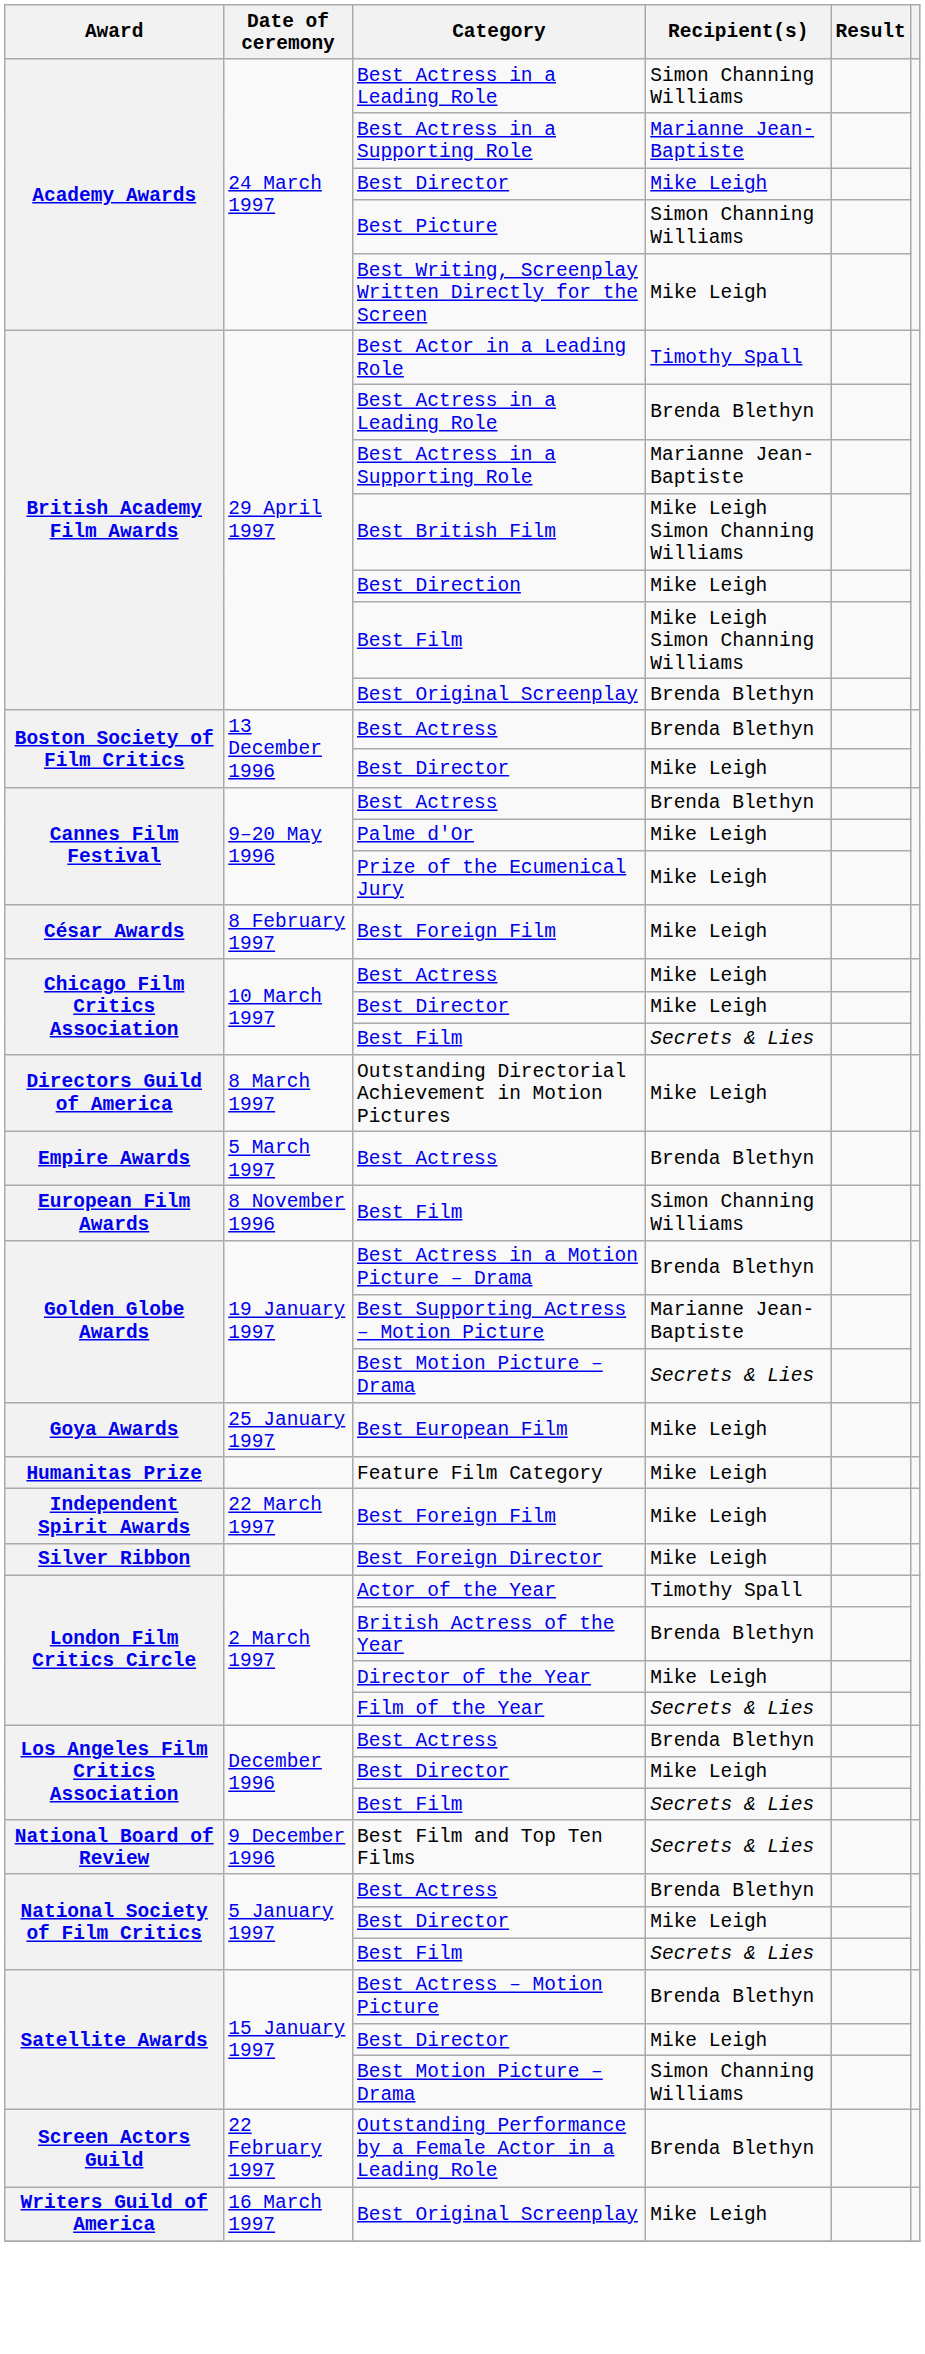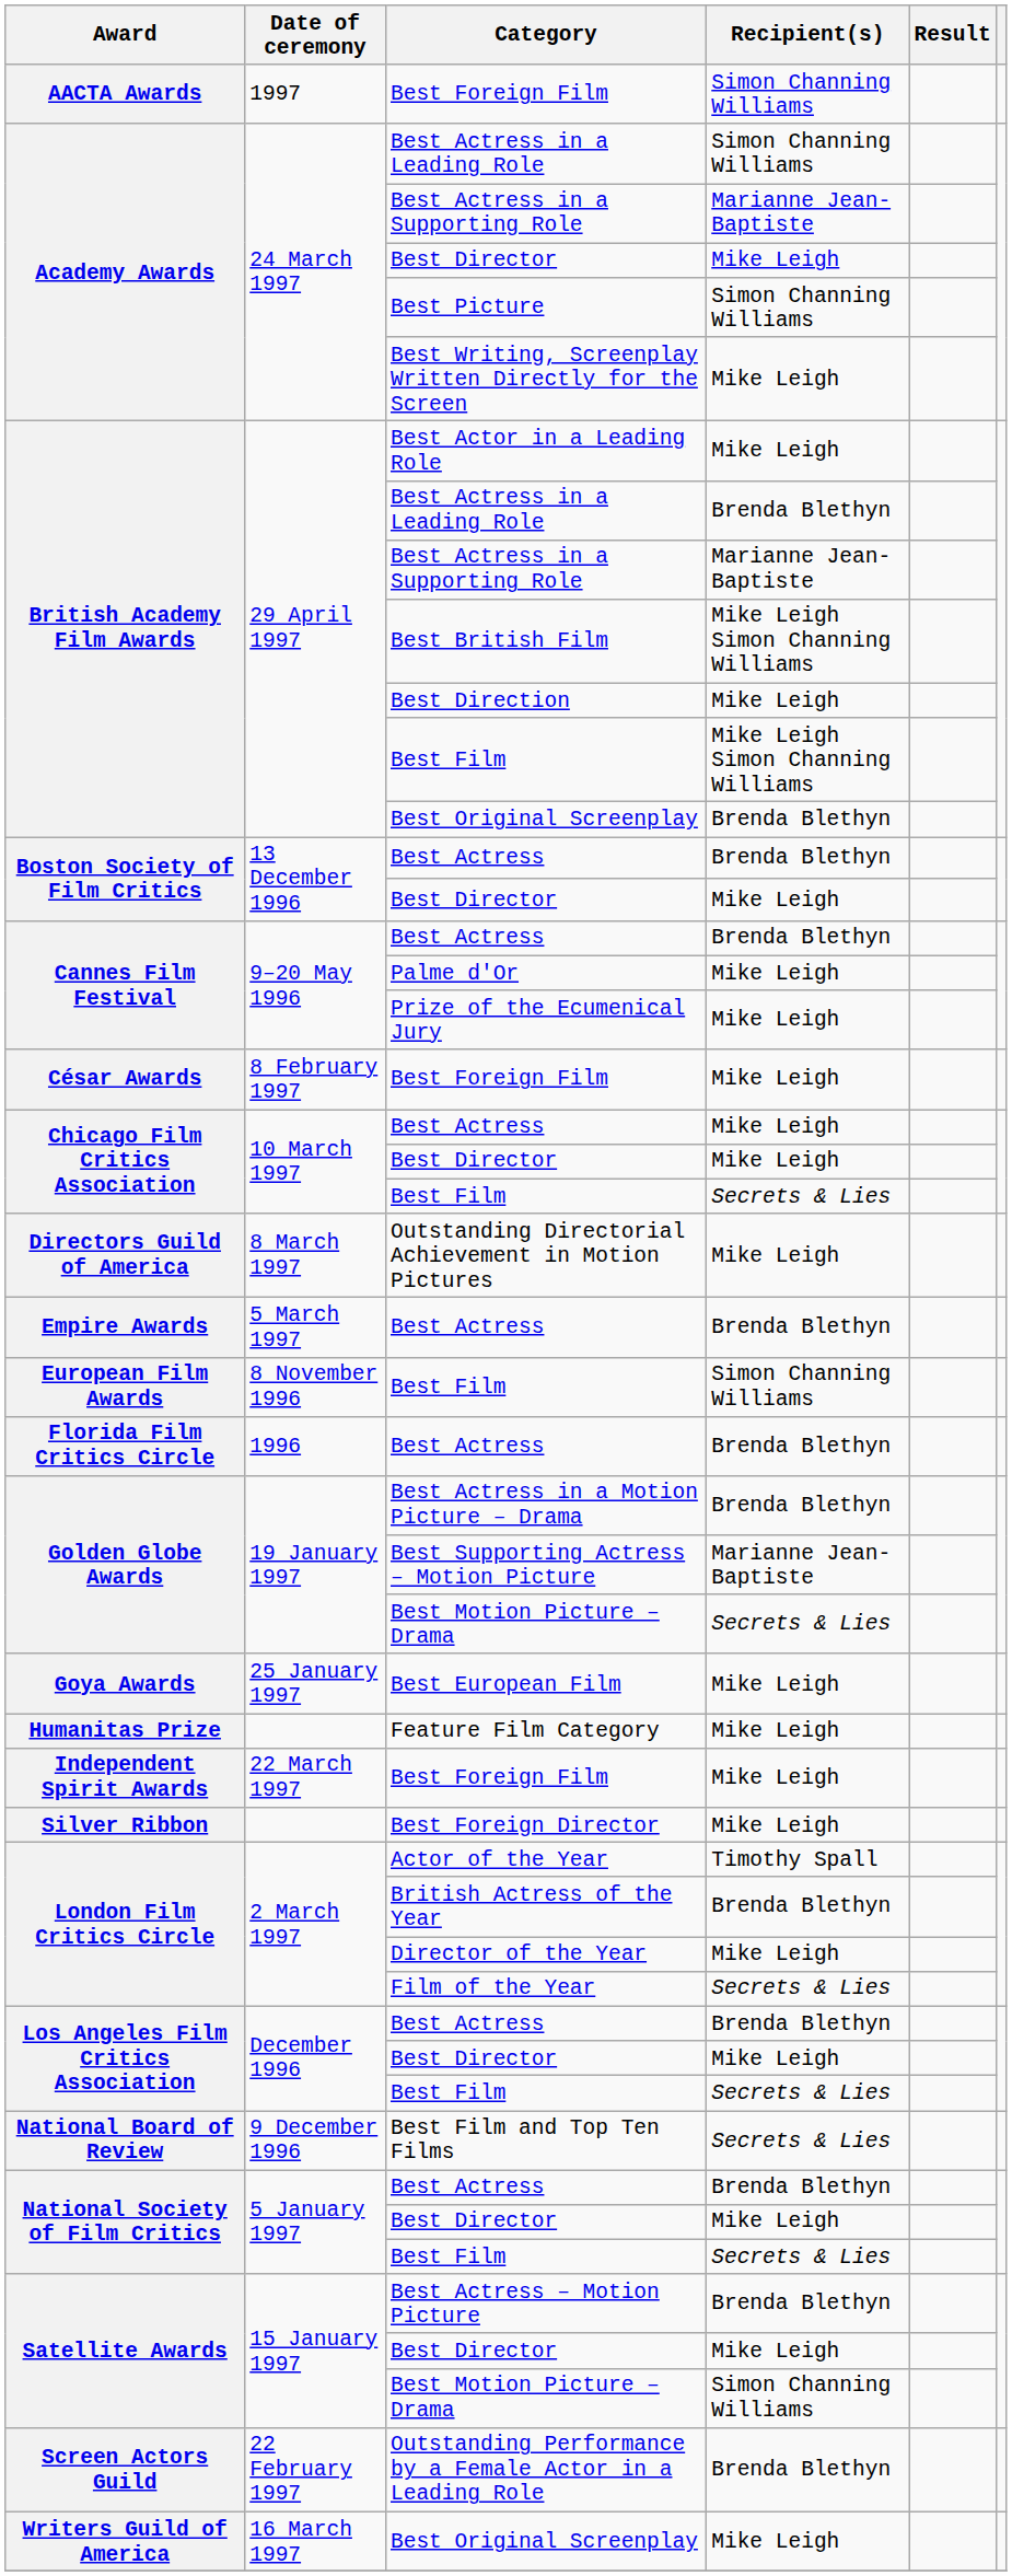+ row: AACTA Awards | 1997 | Best Foreign Film | Simon Channing Williams
Best Actor in a Leading Role | Recipient(s): Timothy Spall -> Mike Leigh
+ row: Florida Film Critics Circle | 1996 | Best Actress | Brenda Blethyn
